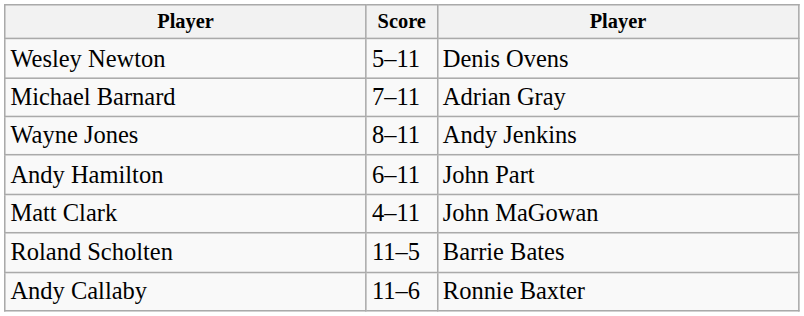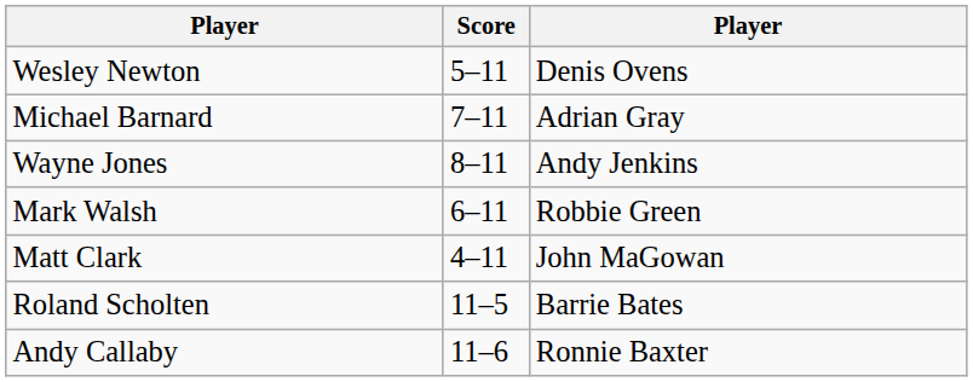- row: Andy Hamilton | 6–11 | John Part
+ row: Mark Walsh | 6–11 | Robbie Green
